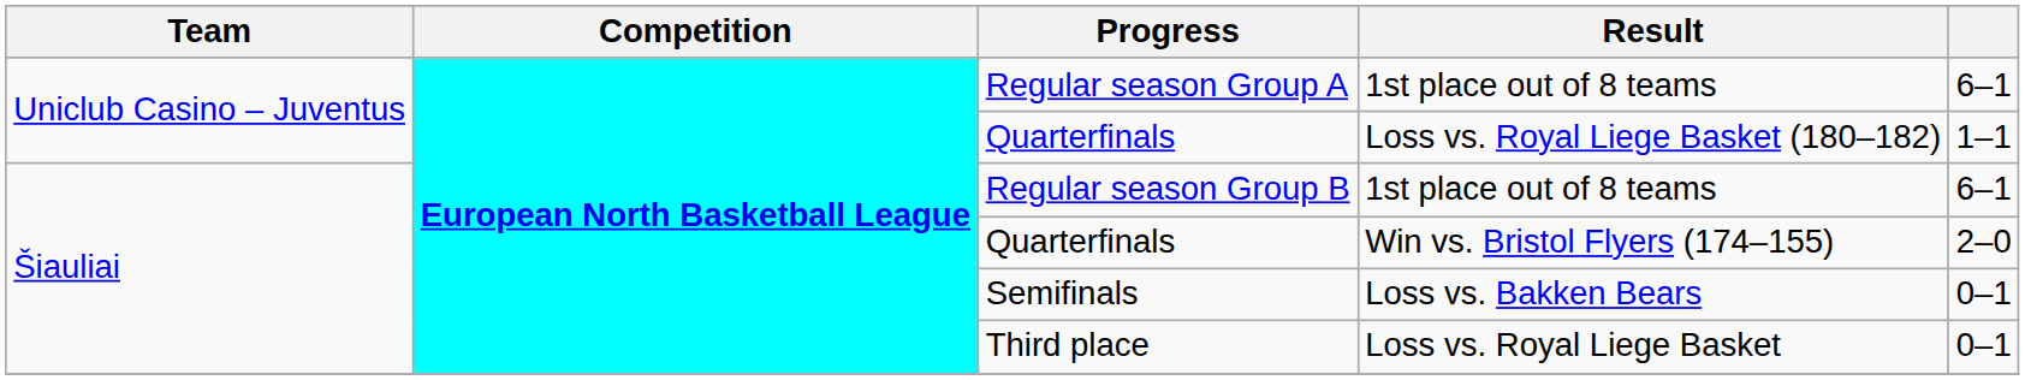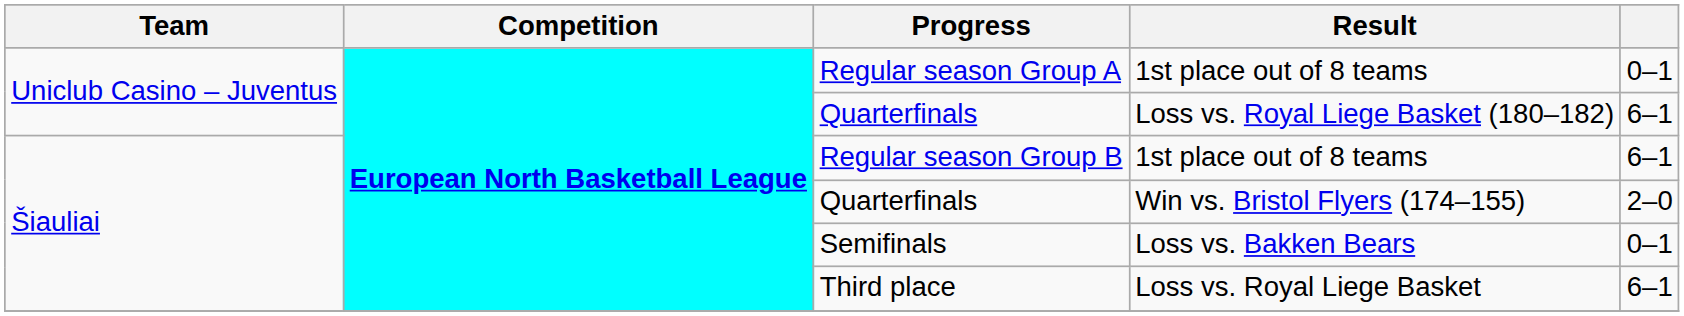Regular season Group A | column 5: 6–1 -> 0–1
Quarterfinals / Loss vs. Royal Liege Basket (180–182) | column 5: 1–1 -> 6–1
Third place | column 5: 0–1 -> 6–1
